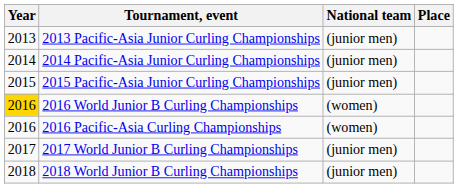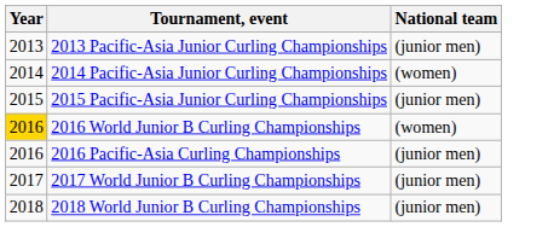- column: Place
2014 Pacific-Asia Junior Curling Championships | National team: (junior men) -> (women)
2016 Pacific-Asia Curling Championships | National team: (women) -> (junior men)
